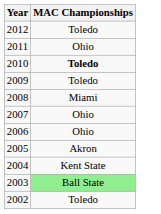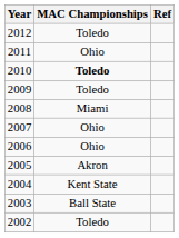+ column: Ref
2003 | MAC Championships: lightgreen background -> no background
